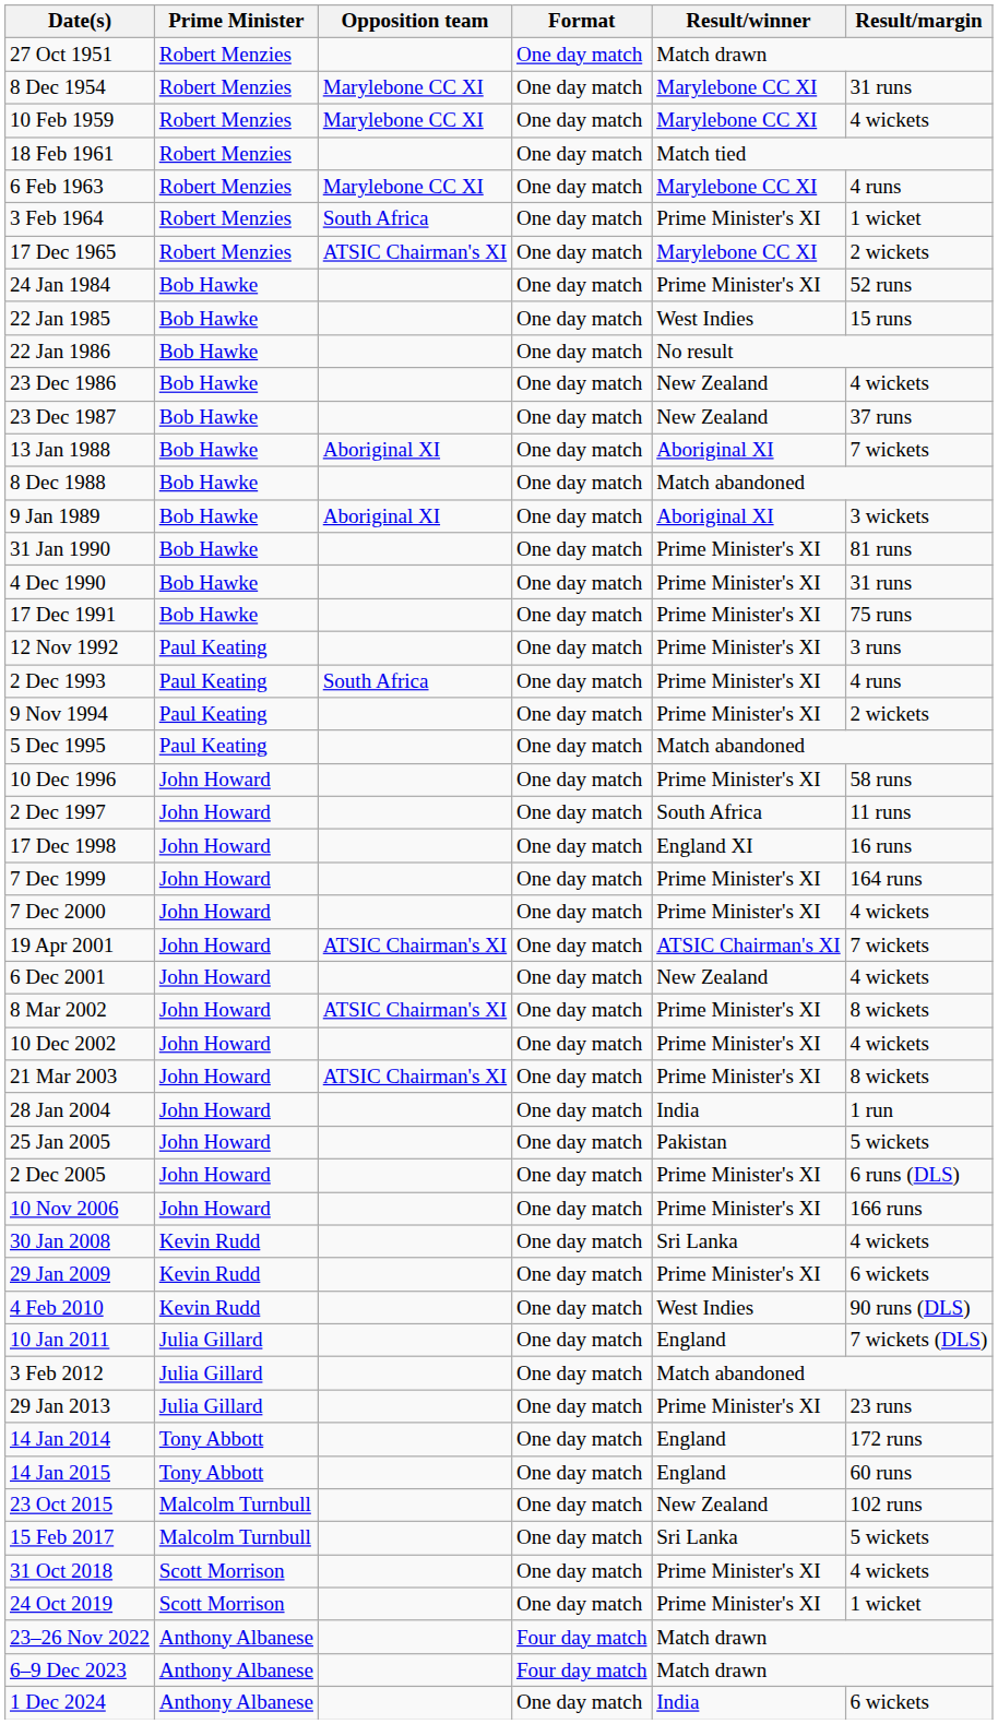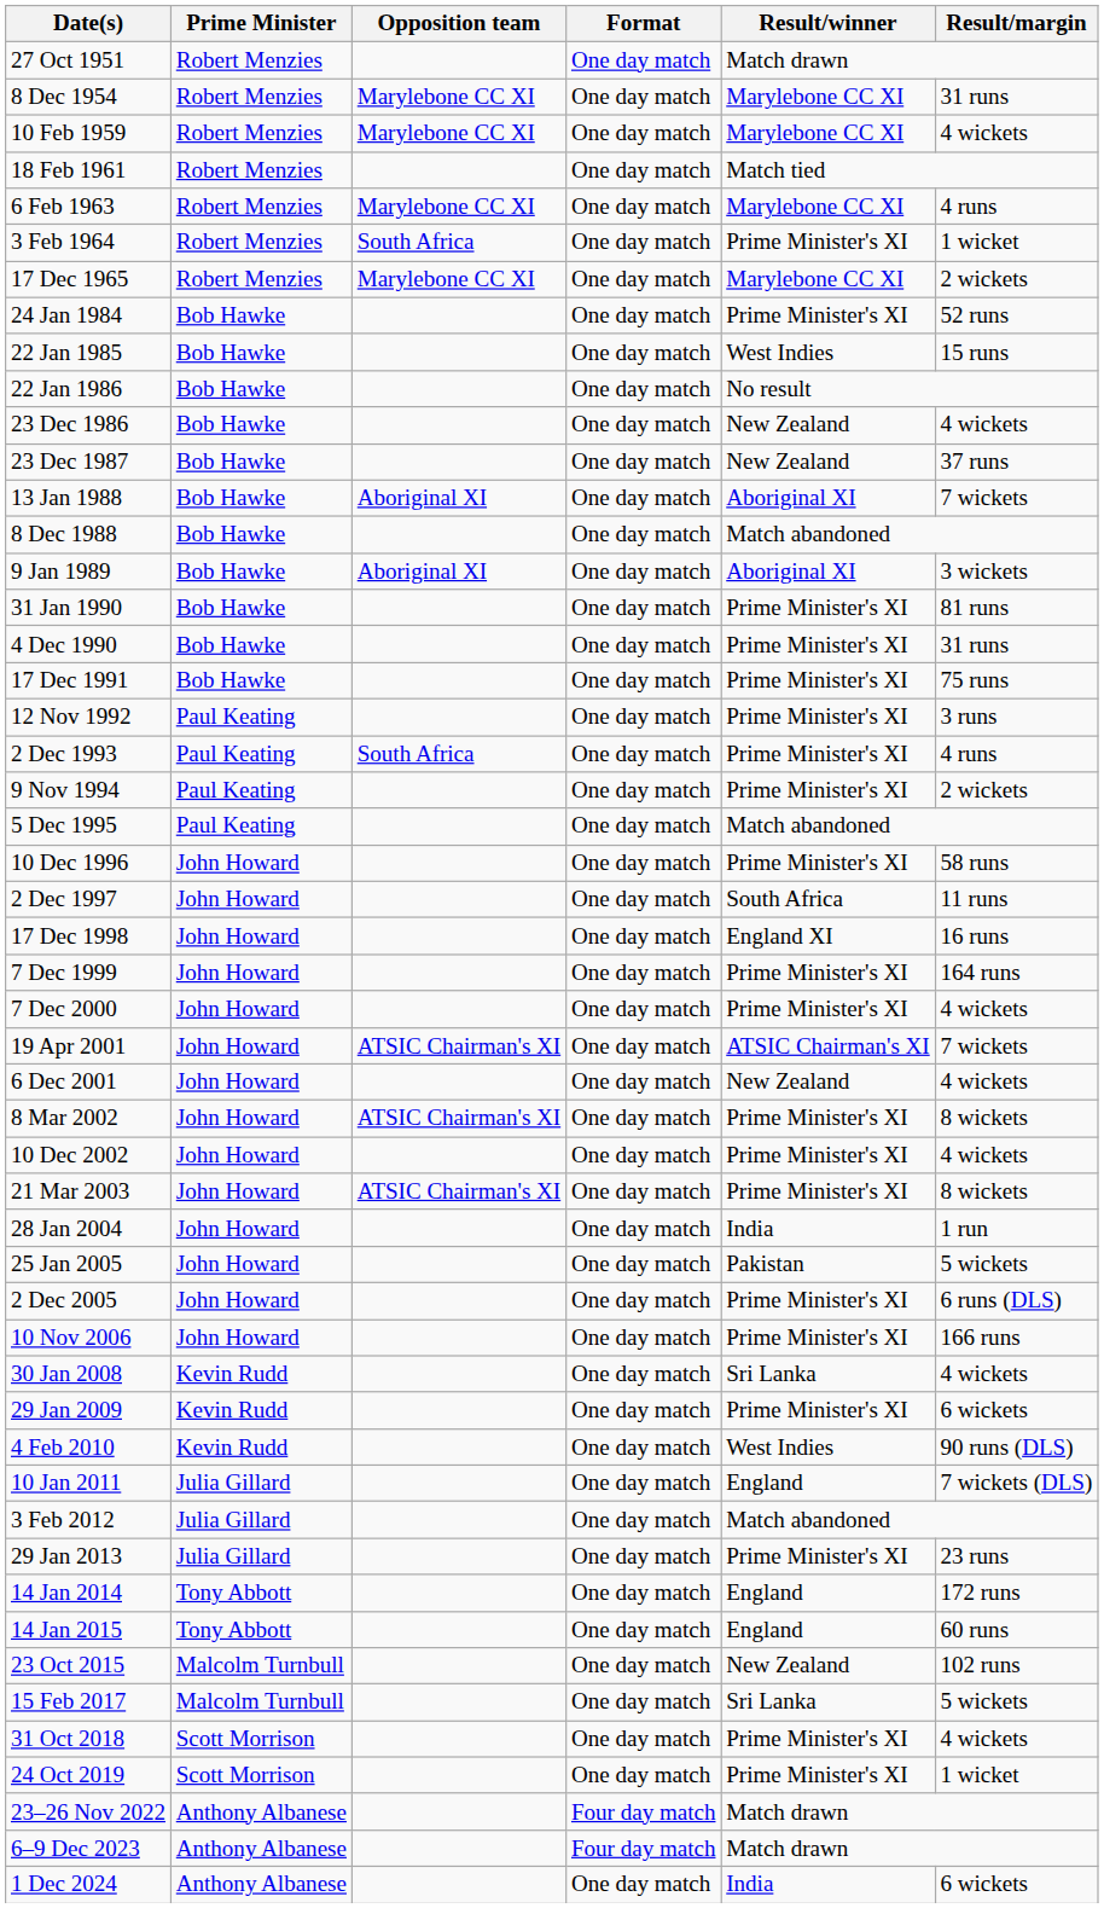17 Dec 1965 | Opposition team: ATSIC Chairman's XI -> Marylebone CC XI
